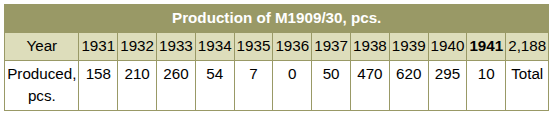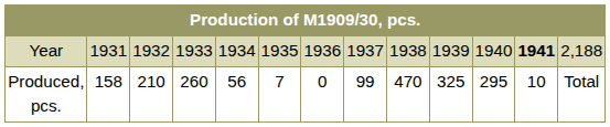Produced, pcs. | column 5: 54 -> 56
Produced, pcs. | column 8: 50 -> 99
Produced, pcs. | column 10: 620 -> 325
